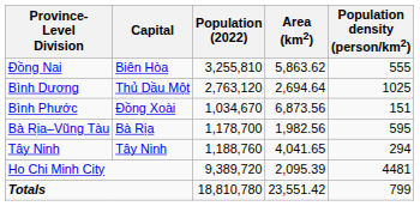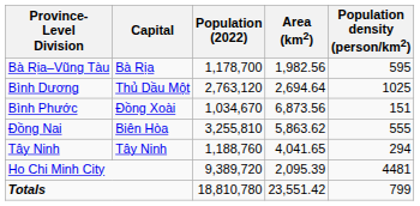rows swapped: Bà Rịa–Vũng Tàu <-> Đồng Nai
